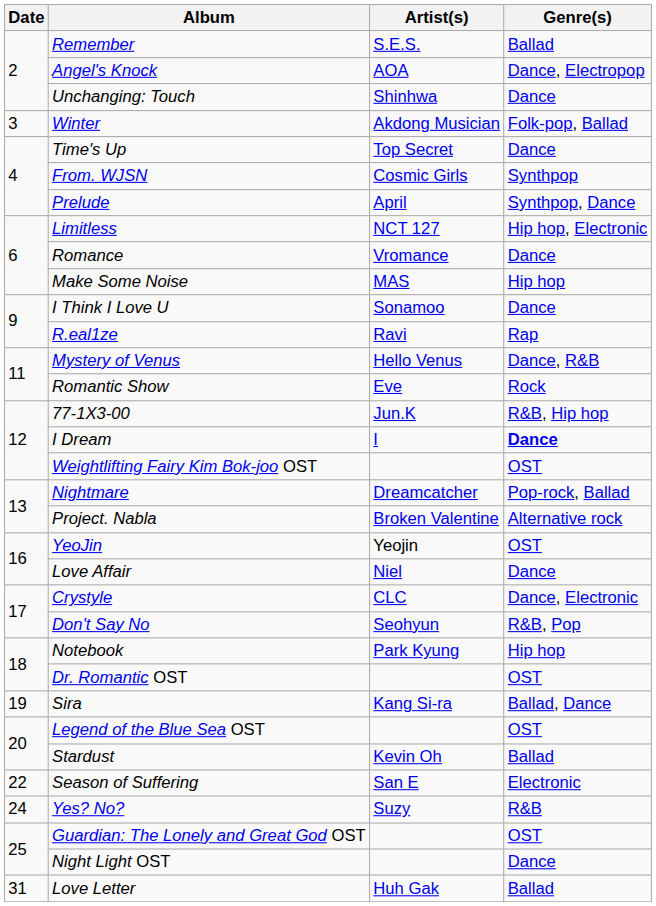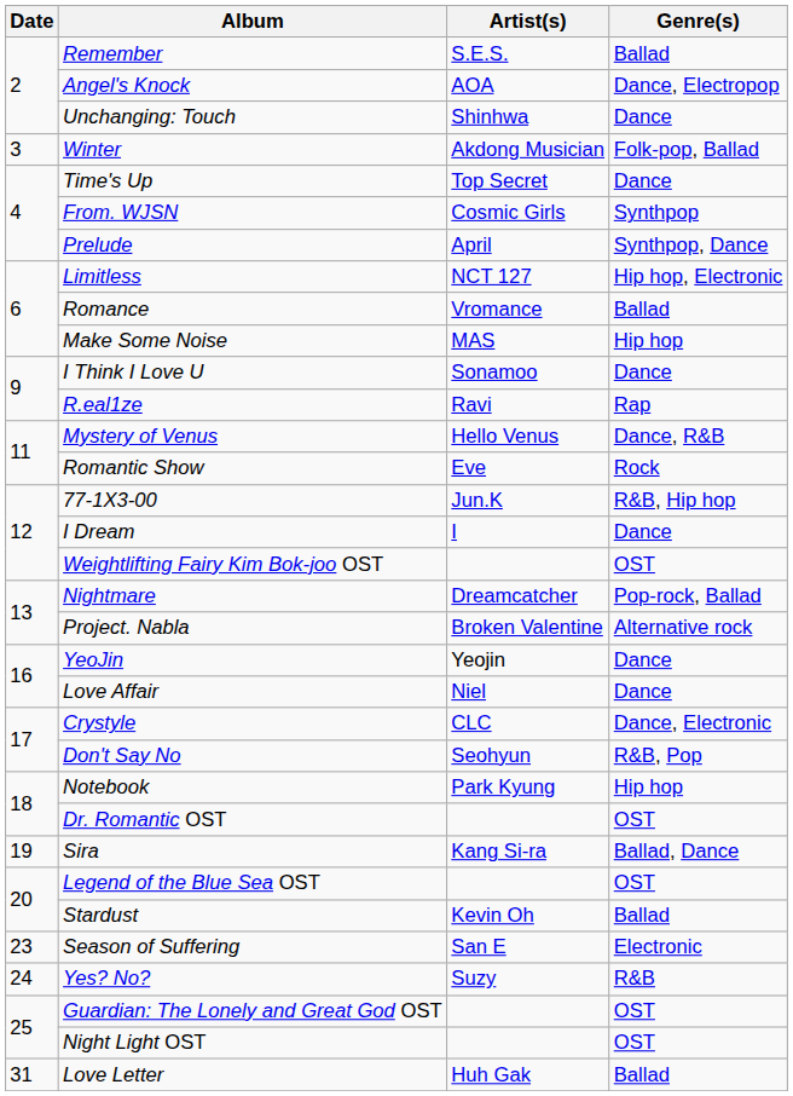Romance | Genre(s): Dance -> Ballad
I Dream | Genre(s): bold -> normal
YeoJin | Genre(s): OST -> Dance
Season of Suffering | Date: 22 -> 23
Night Light OST | Genre(s): Dance -> OST
